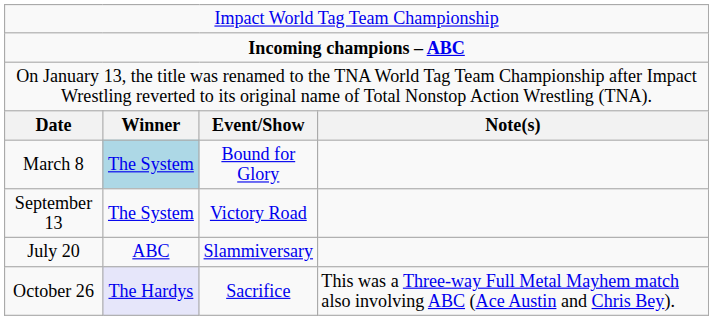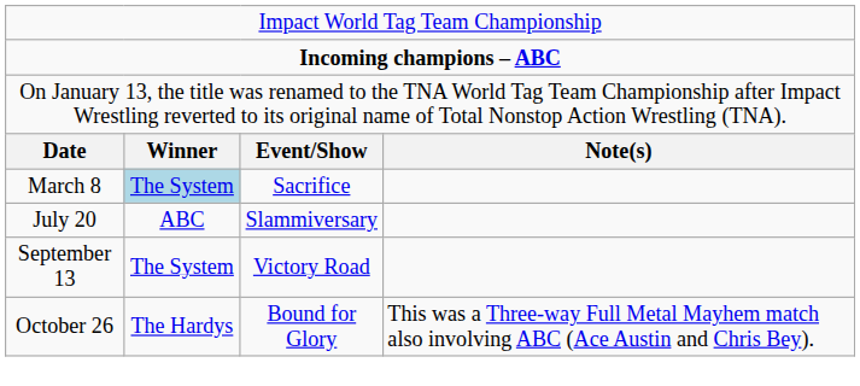March 8 | column 3: Bound for Glory -> Sacrifice
rows swapped: July 20 <-> September 13
October 26 | column 2: lavender background -> no background
October 26 | column 3: Sacrifice -> Bound for Glory
